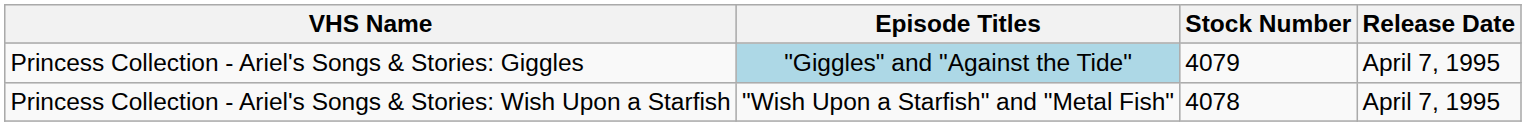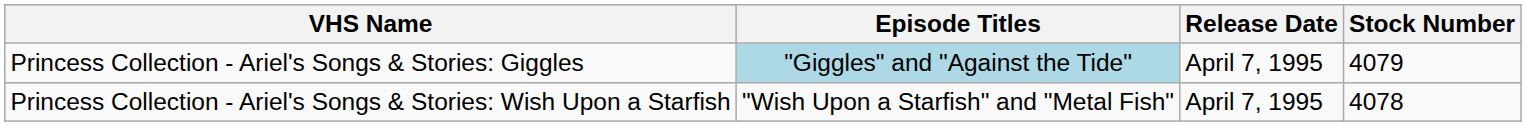columns swapped: Release Date <-> Stock Number
